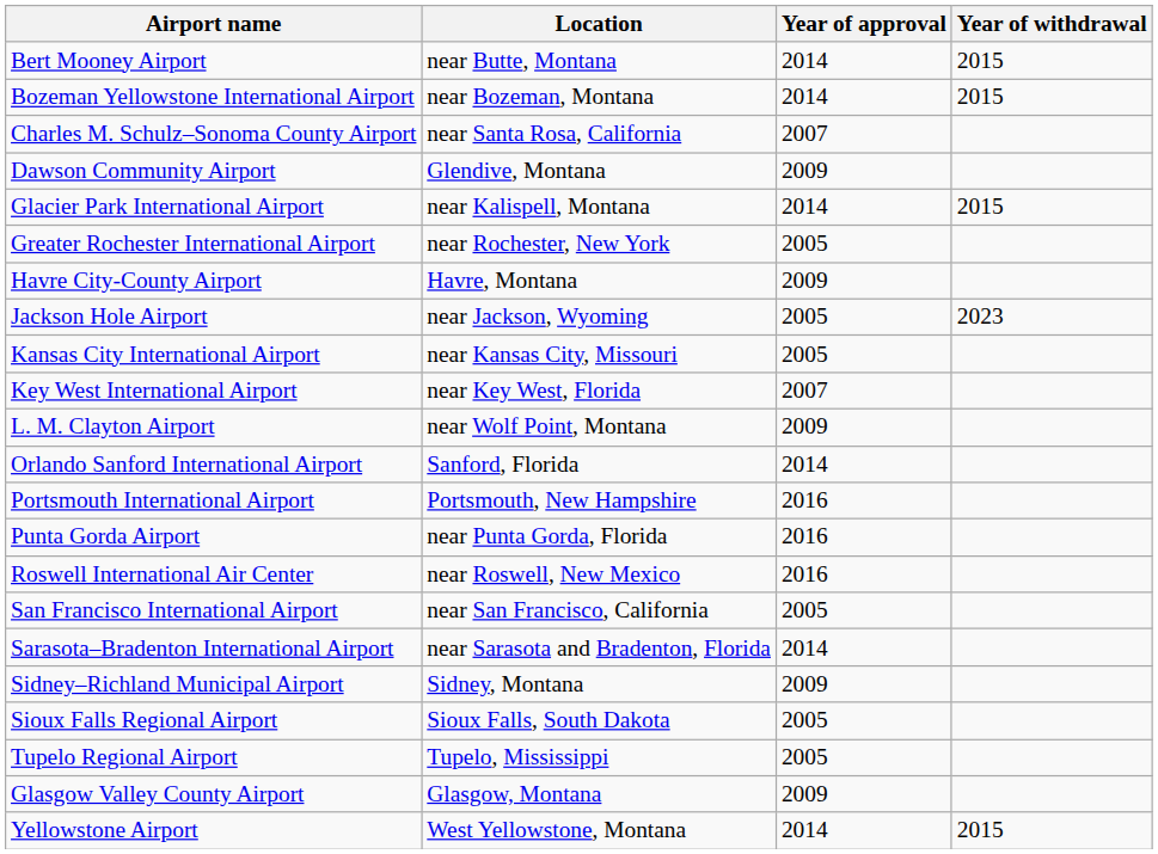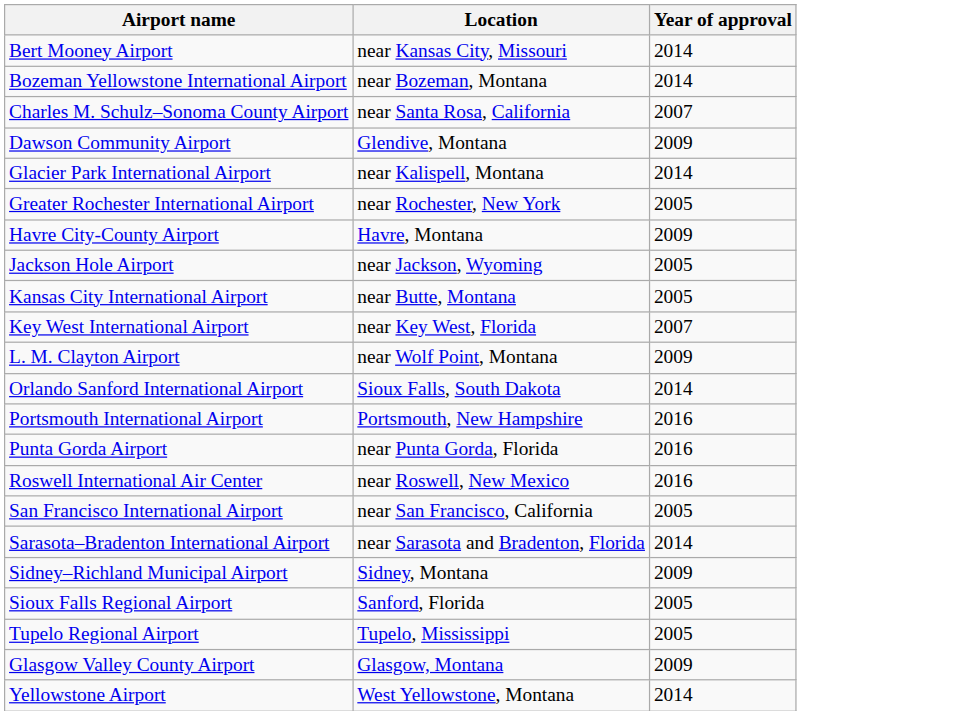- column: Year of withdrawal | 2015 | 2015 | 2015 | 2023 | 2015
Bert Mooney Airport | Location: near Butte, Montana -> near Kansas City, Missouri
Kansas City International Airport | Location: near Kansas City, Missouri -> near Butte, Montana
Orlando Sanford International Airport | Location: Sanford, Florida -> Sioux Falls, South Dakota
Sioux Falls Regional Airport | Location: Sioux Falls, South Dakota -> Sanford, Florida
